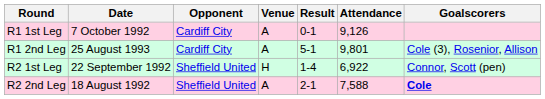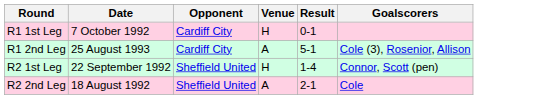- column: Attendance | 9,126 | 9,801 | 6,922 | 7,588
R1 1st Leg | Venue: A -> H
R2 2nd Leg | Goalscorers: bold -> normal
